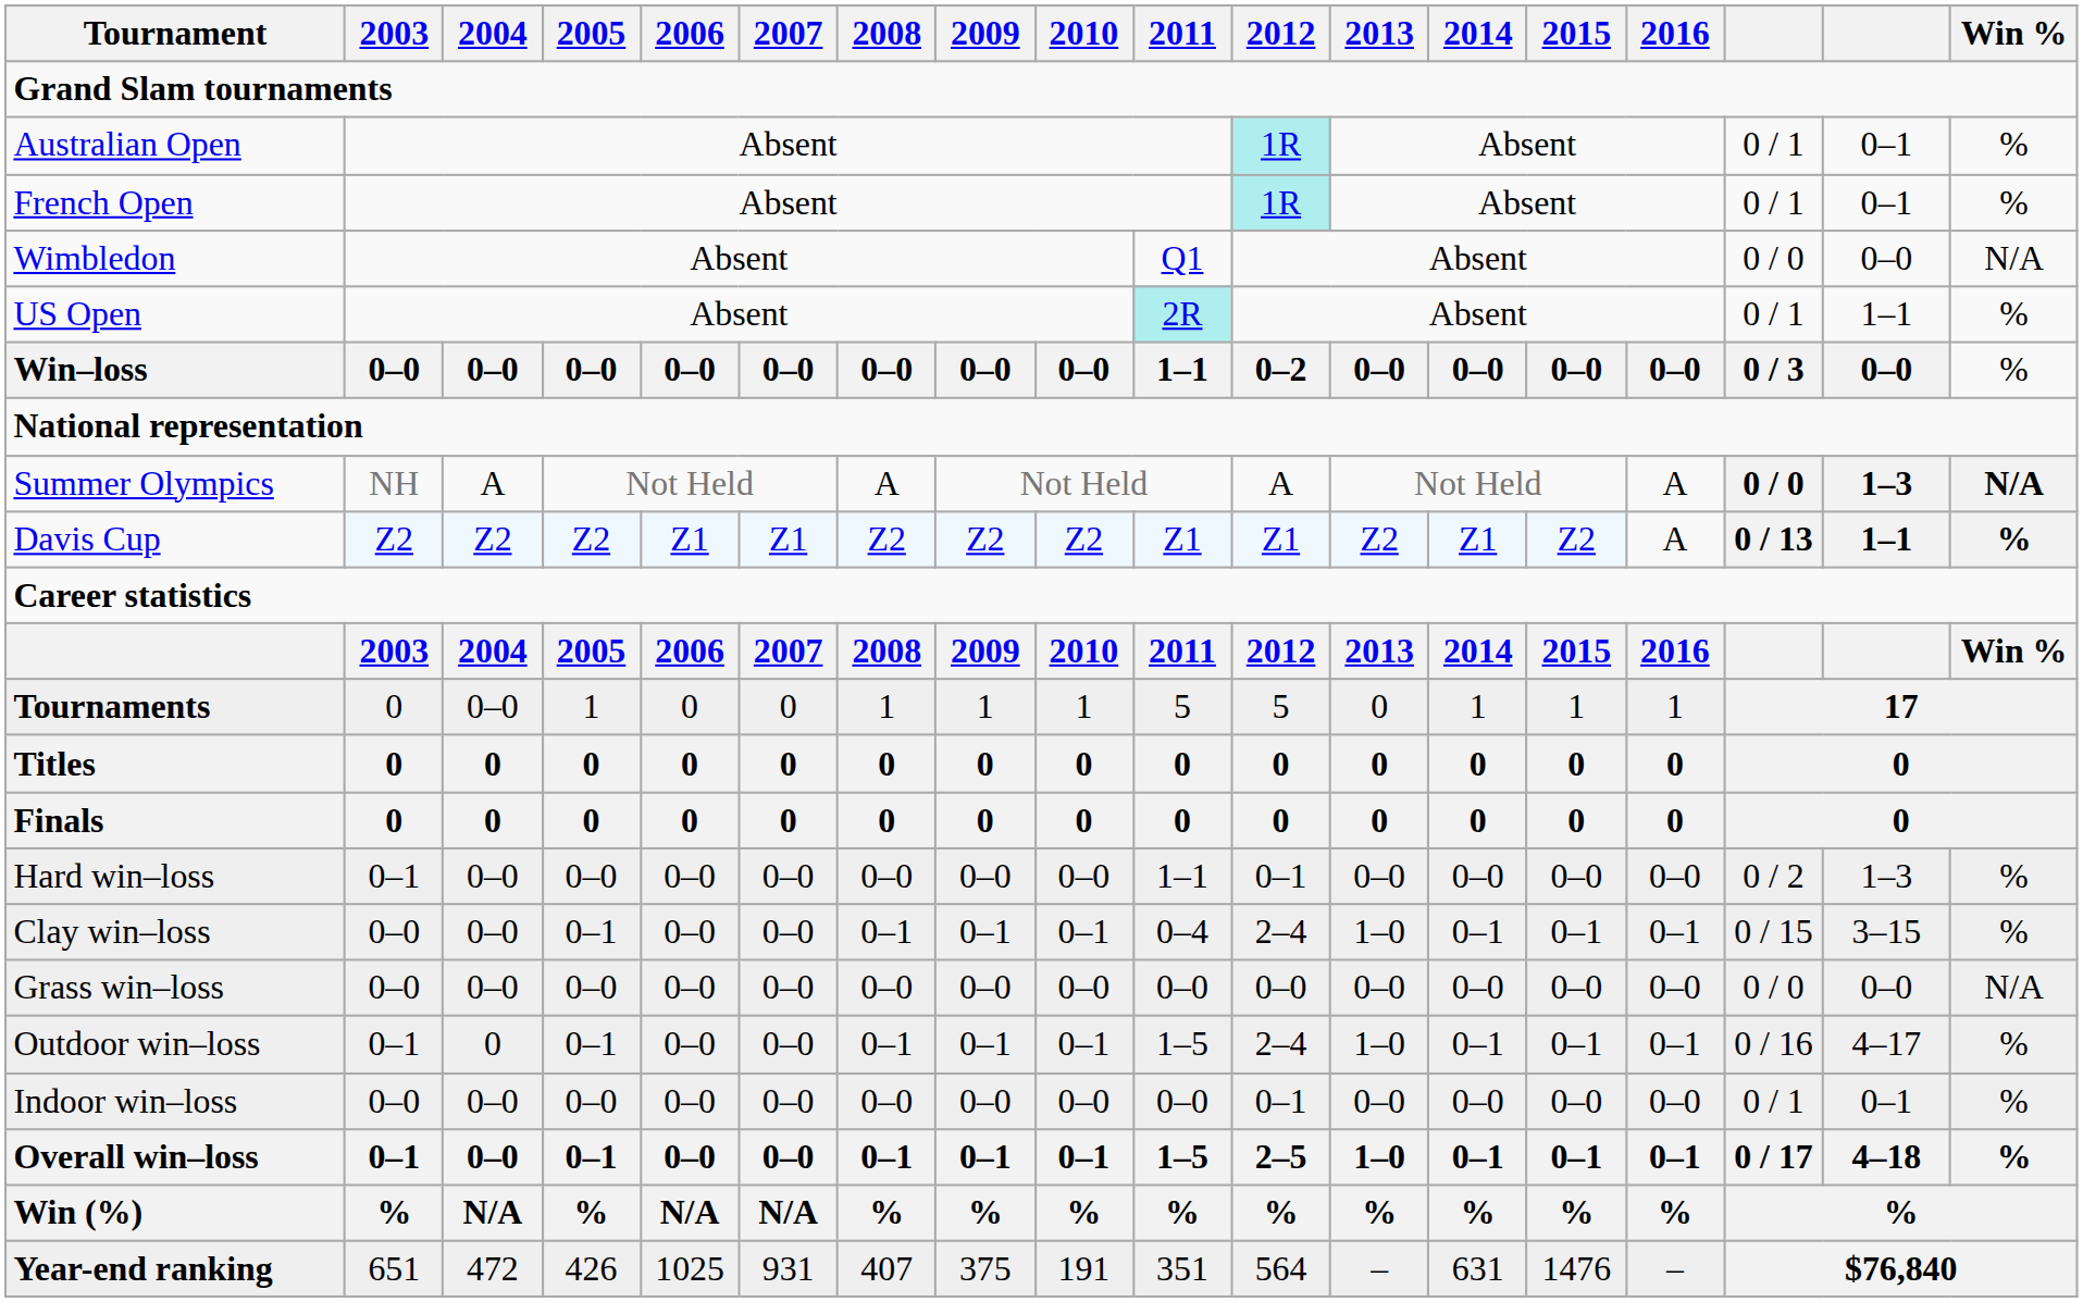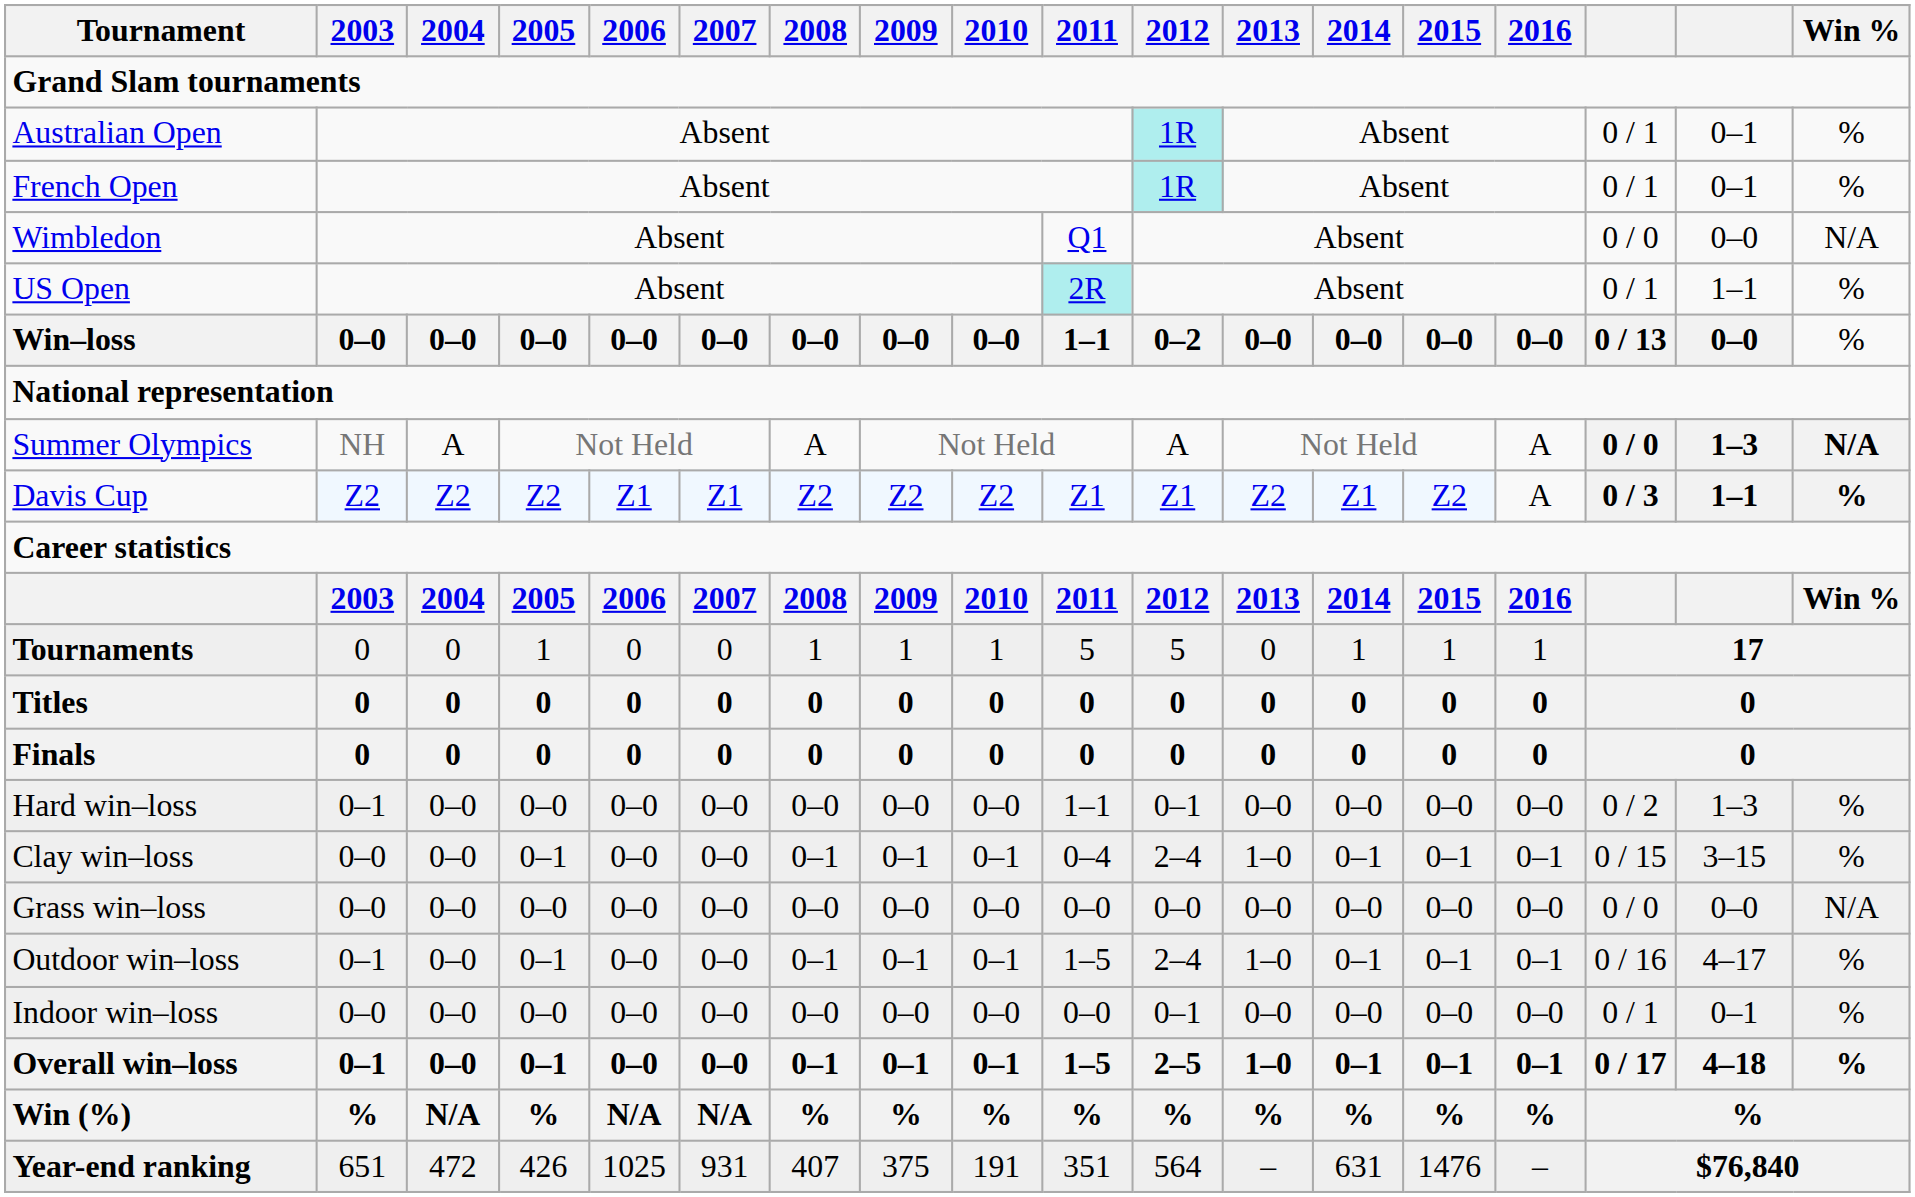Win–loss | column 16: 0 / 3 -> 0 / 13
Davis Cup | column 16: 0 / 13 -> 0 / 3
Tournaments | 2004: 0–0 -> 0
Outdoor win–loss | 2004: 0 -> 0–0
